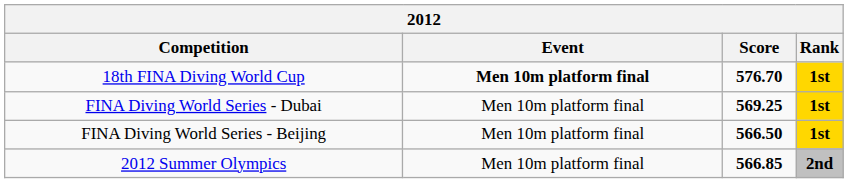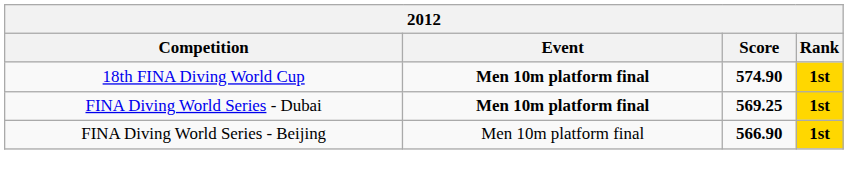18th FINA Diving World Cup | Score: 576.70 -> 574.90
FINA Diving World Series - Dubai | Event: normal -> bold
FINA Diving World Series - Beijing | Score: 566.50 -> 566.90
- row: 2012 Summer Olympics | Men 10m platform final | 566.85 | 2nd
